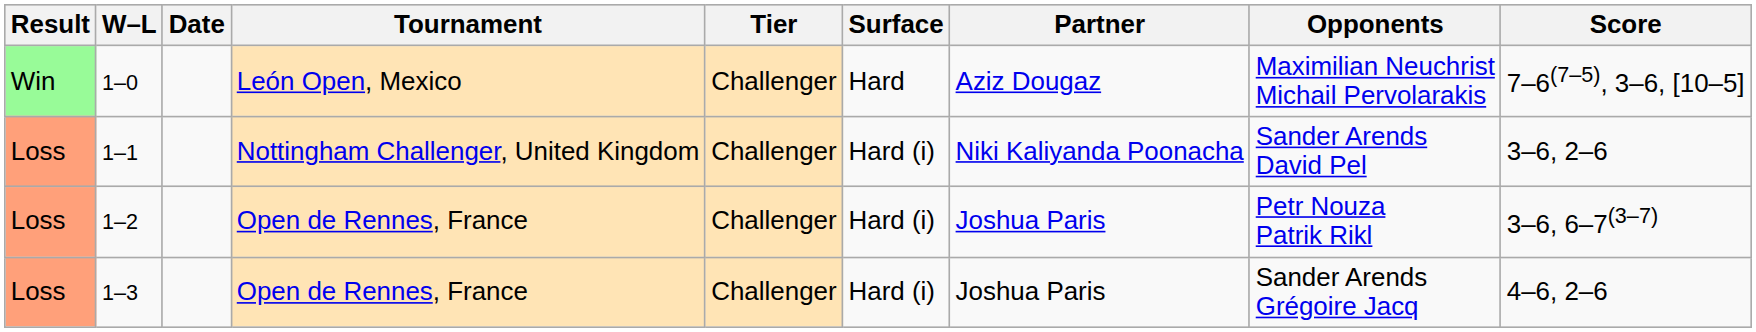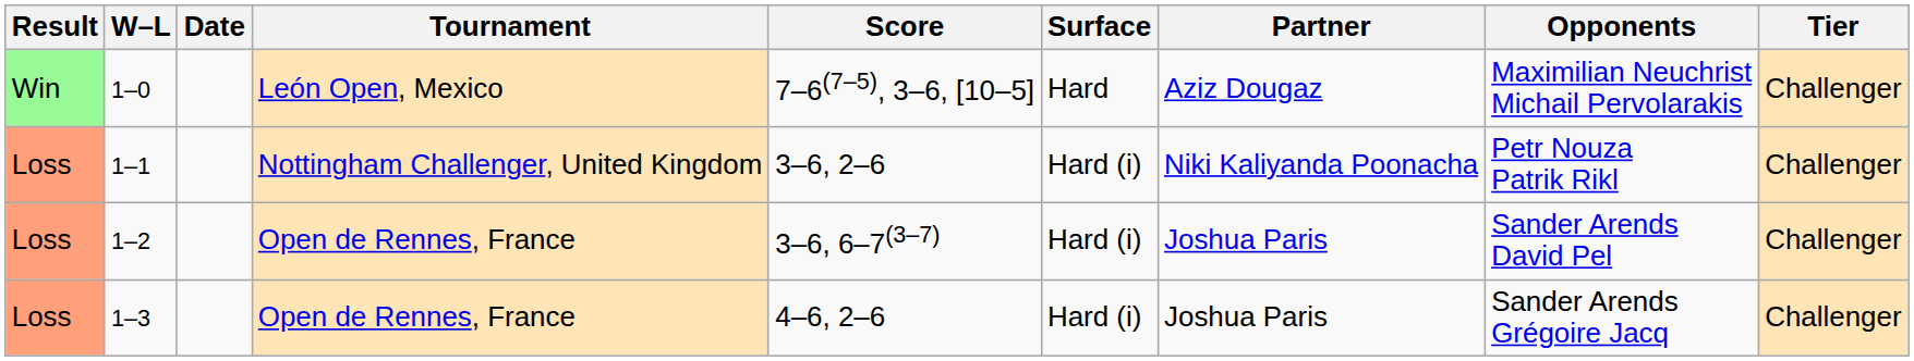columns swapped: Tier <-> Score
1–1 | Opponents: Sander Arends David Pel -> Petr Nouza Patrik Rikl
1–2 | Opponents: Petr Nouza Patrik Rikl -> Sander Arends David Pel
